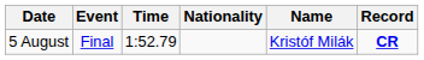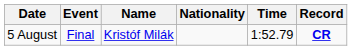columns swapped: Name <-> Time
